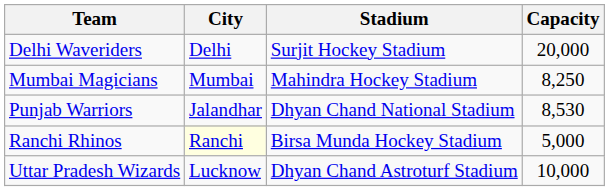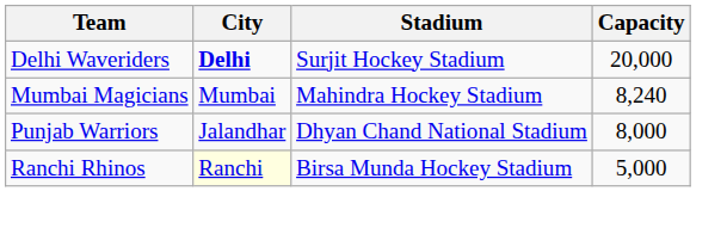Delhi Waveriders | City: normal -> bold
Mumbai Magicians | Capacity: 8,250 -> 8,240
Punjab Warriors | Capacity: 8,530 -> 8,000
- row: Uttar Pradesh Wizards | Lucknow | Dhyan Chand Astroturf Stadium | 10,000
